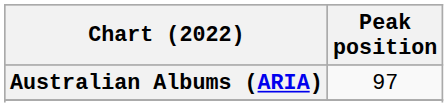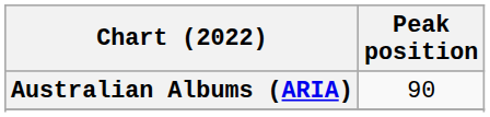Australian Albums (ARIA) | Peak position: 97 -> 90
